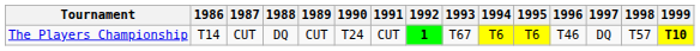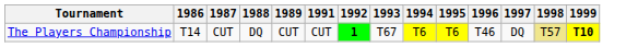- column: 1990 | T24
The Players Championship | 1998: no background -> khaki background
